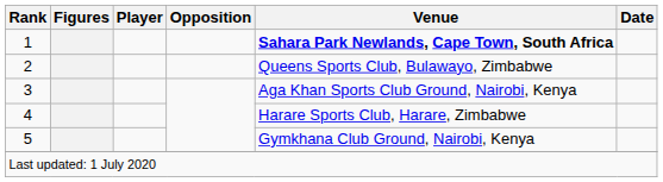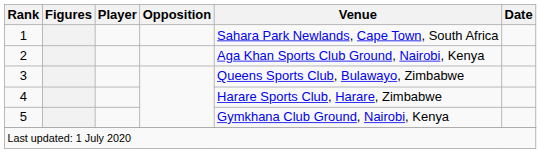1 | Venue: bold -> normal
2 | Venue: Queens Sports Club, Bulawayo, Zimbabwe -> Aga Khan Sports Club Ground, Nairobi, Kenya
3 | Venue: Aga Khan Sports Club Ground, Nairobi, Kenya -> Queens Sports Club, Bulawayo, Zimbabwe
